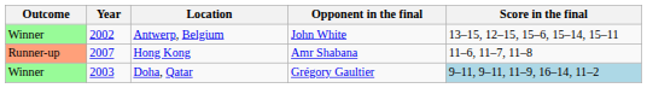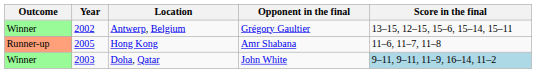Antwerp, Belgium | Opponent in the final: John White -> Grégory Gaultier
Hong Kong | Year: 2007 -> 2005
Doha, Qatar | Opponent in the final: Grégory Gaultier -> John White
